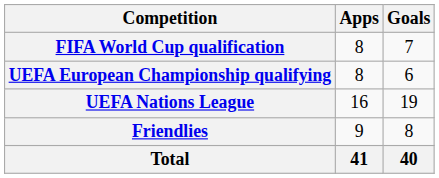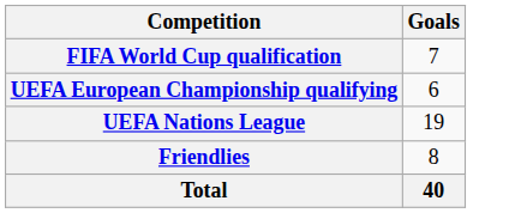- column: Apps | 8 | 8 | 16 | 9 | 41
